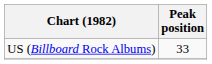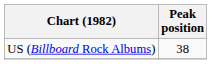US (Billboard Rock Albums) | Peak position: 33 -> 38
